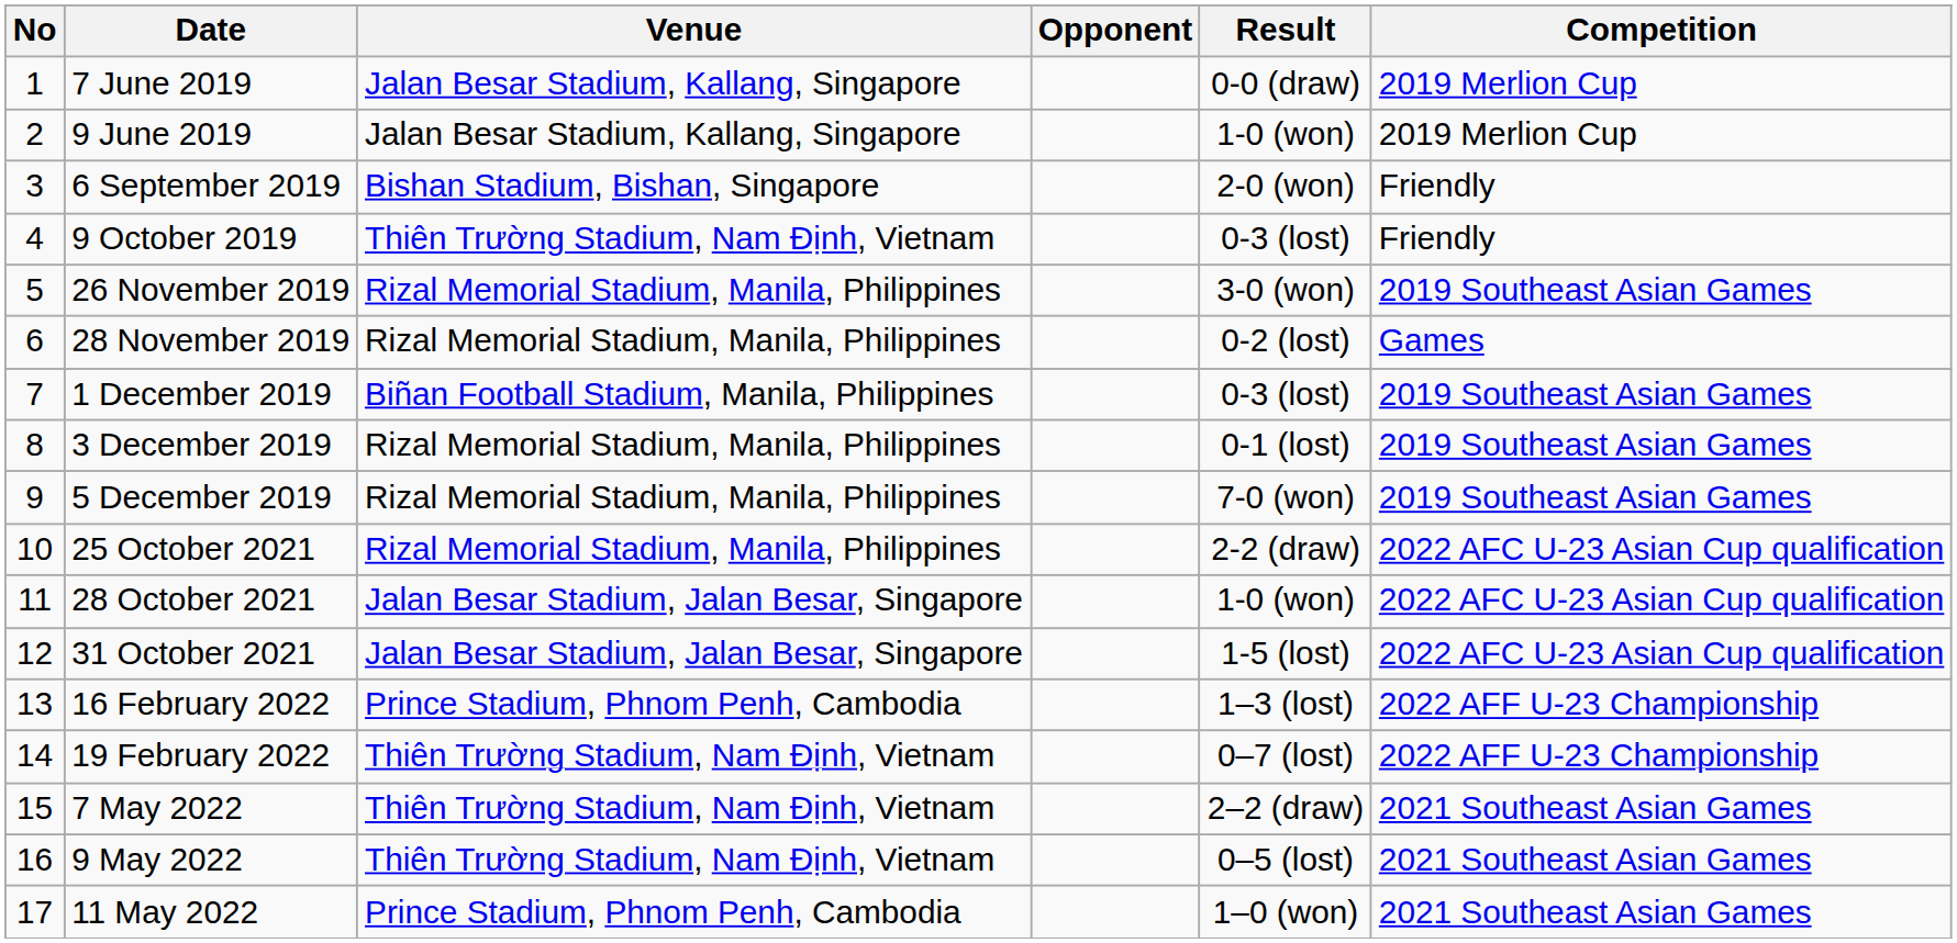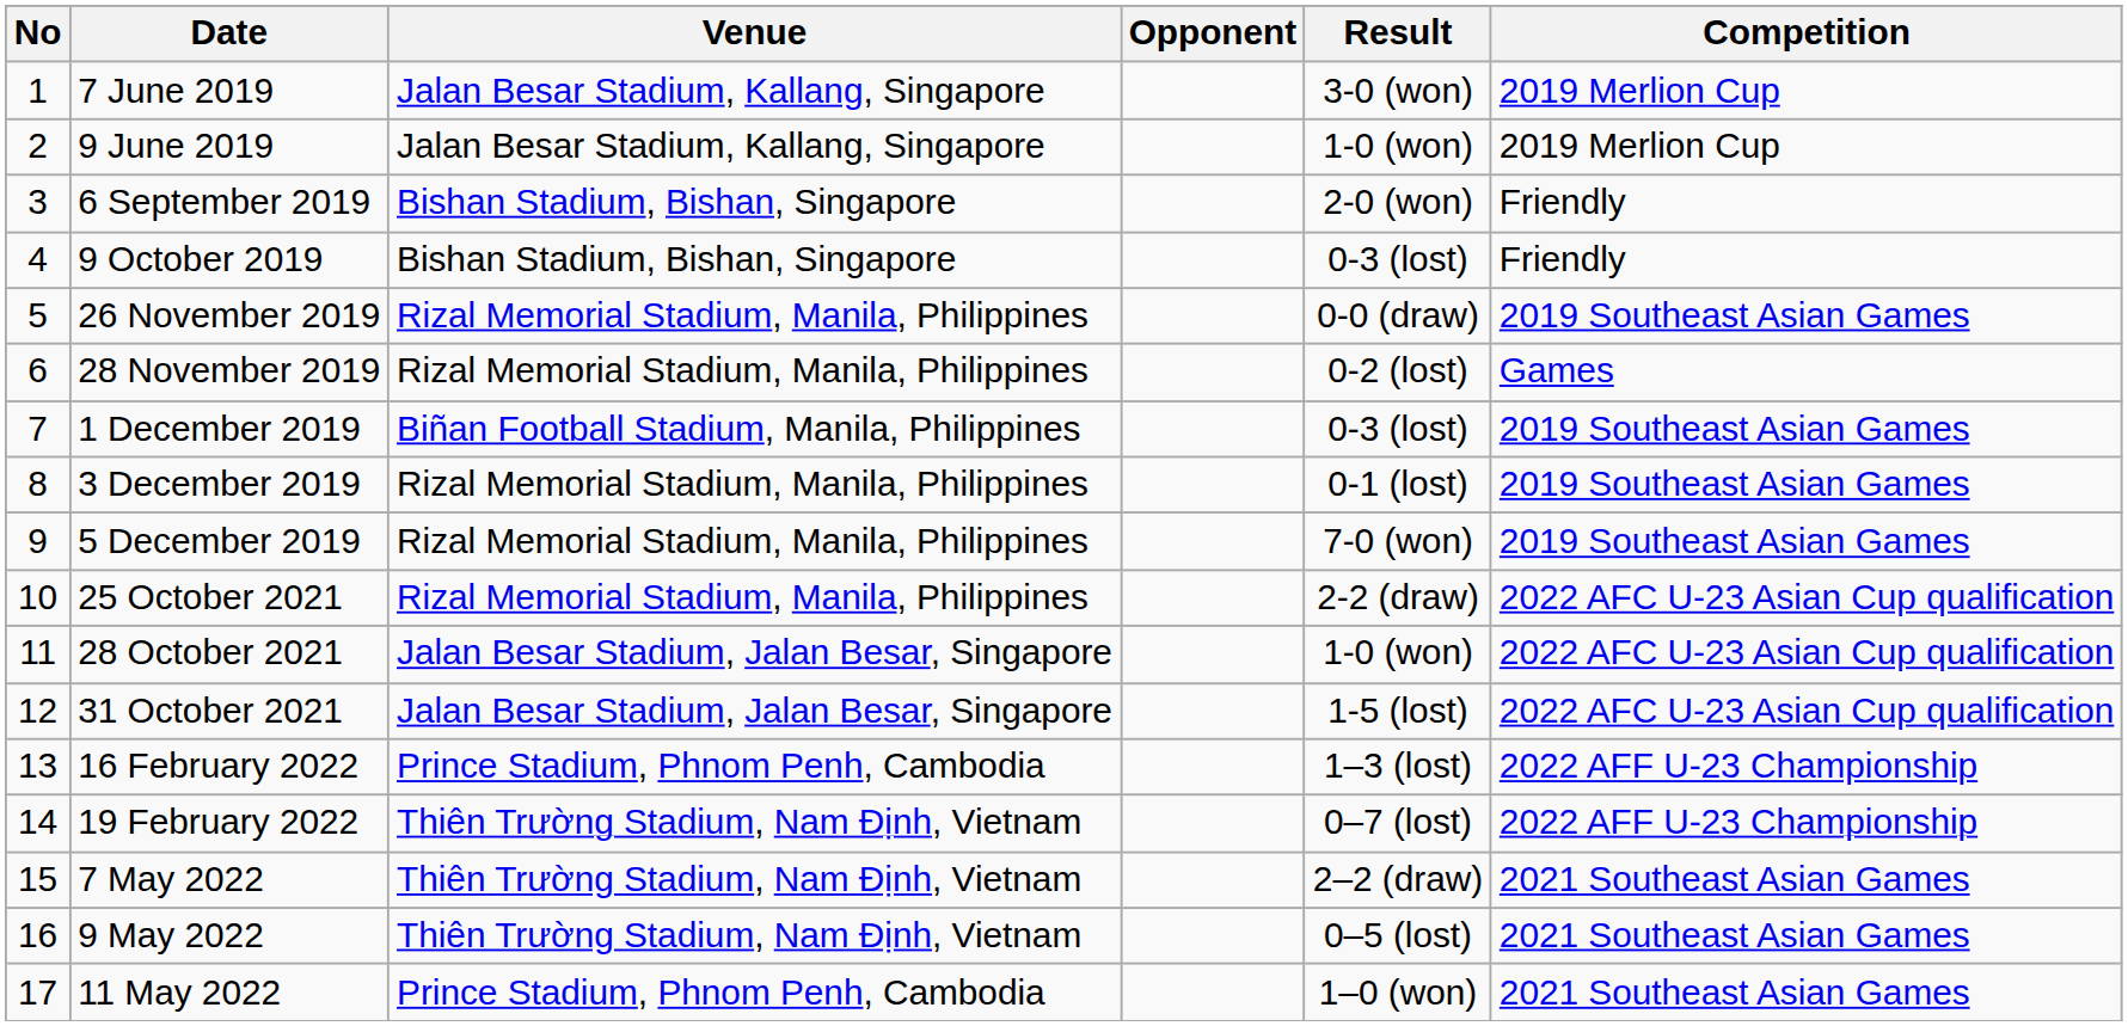7 June 2019 | Result: 0-0 (draw) -> 3-0 (won)
9 October 2019 | Venue: Thiên Trường Stadium, Nam Định, Vietnam -> Bishan Stadium, Bishan, Singapore
26 November 2019 | Result: 3-0 (won) -> 0-0 (draw)
